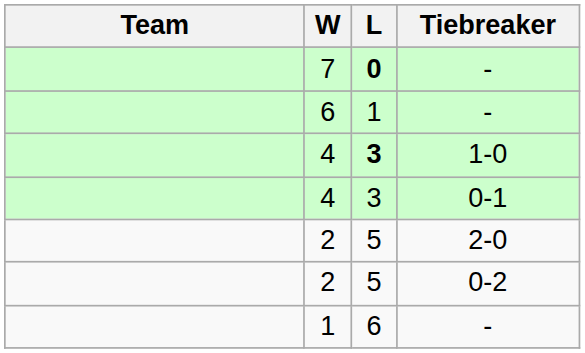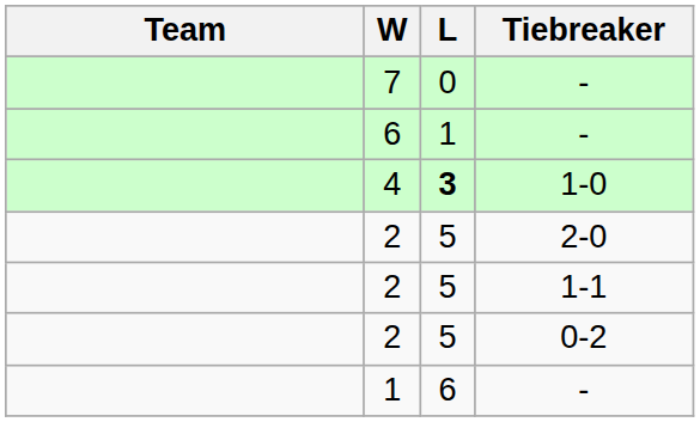7 / - | L: bold -> normal
- row: 4 | 3 | 0-1
+ row: 2 | 5 | 1-1
